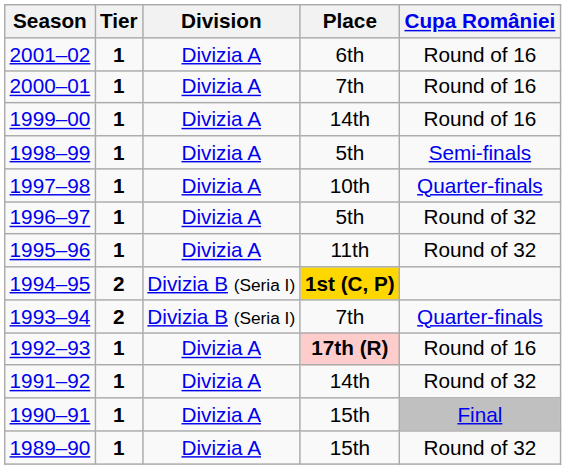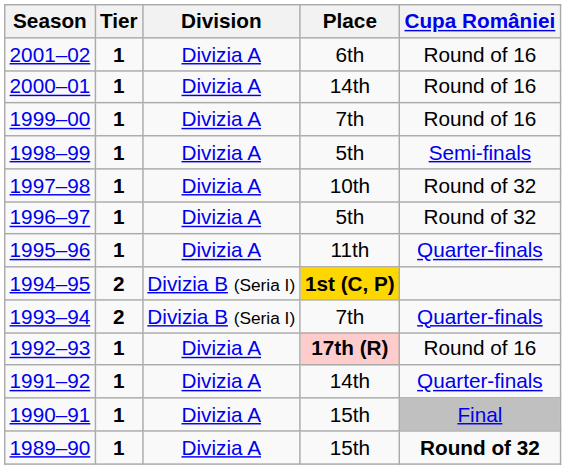2000–01 | Place: 7th -> 14th
1999–00 | Place: 14th -> 7th
1997–98 | Cupa României: Quarter-finals -> Round of 32
1995–96 | Cupa României: Round of 32 -> Quarter-finals
1991–92 | Cupa României: Round of 32 -> Quarter-finals
1989–90 | Cupa României: normal -> bold
